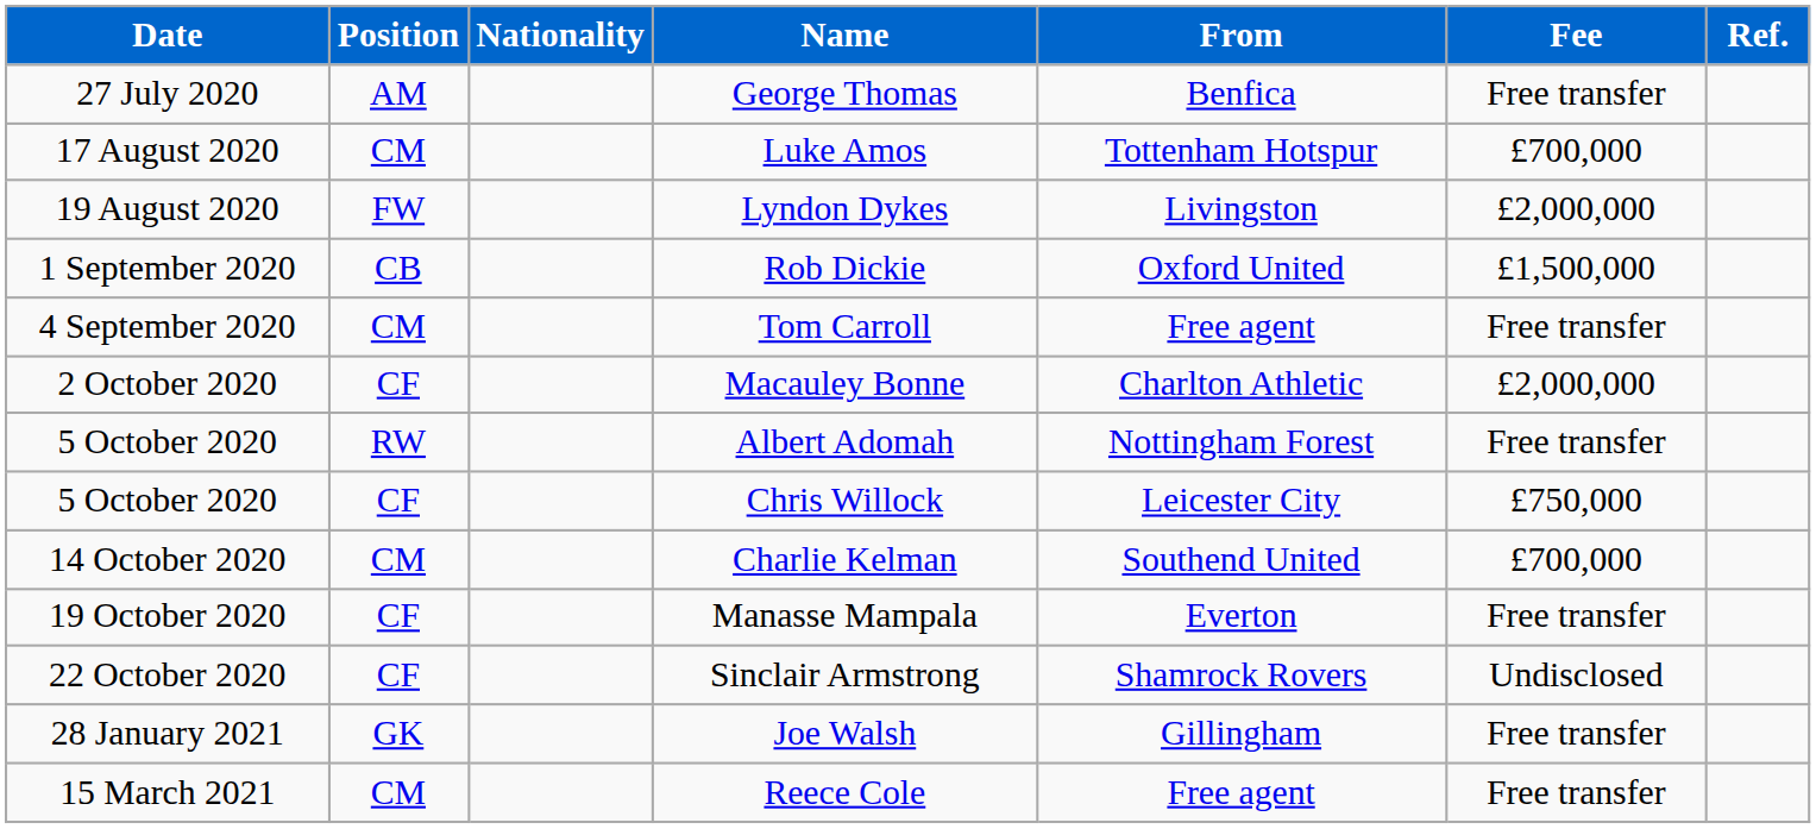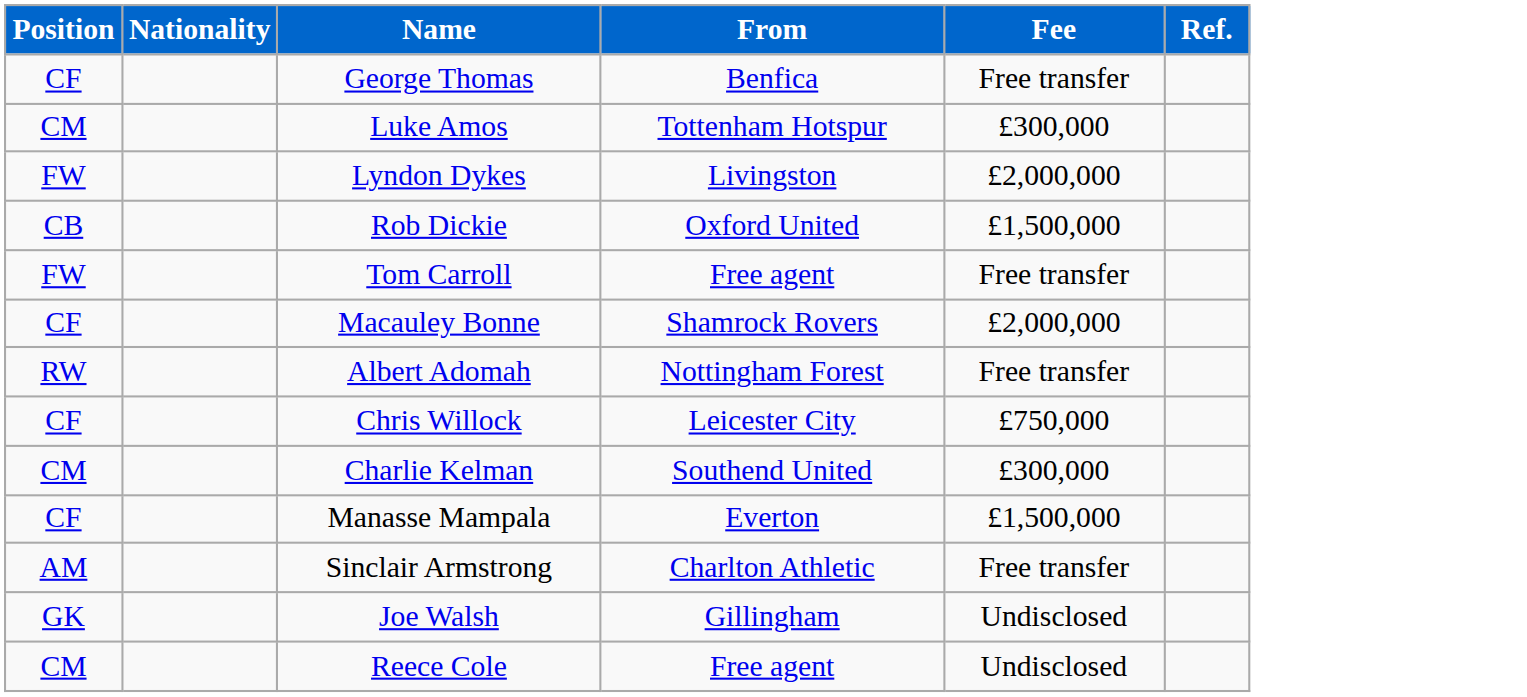- column: Date | 27 July 2020 | 17 August 2020 | 19 August 2020 | 1 September 2020 | 4 September 2020 | 2 October 2020 | 5 October 2020 | 5 October 2020 | 14 October 2020 | 19 October 2020 | 22 October 2020 | 28 January 2021 | 15 March 2021
George Thomas | Position: AM -> CF
Luke Amos | Fee: £700,000 -> £300,000
Tom Carroll | Position: CM -> FW
Macauley Bonne | From: Charlton Athletic -> Shamrock Rovers
Charlie Kelman | Fee: £700,000 -> £300,000
Manasse Mampala | Fee: Free transfer -> £1,500,000
Sinclair Armstrong | Position: CF -> AM
Sinclair Armstrong | From: Shamrock Rovers -> Charlton Athletic
Sinclair Armstrong | Fee: Undisclosed -> Free transfer
Joe Walsh | Fee: Free transfer -> Undisclosed
Reece Cole | Fee: Free transfer -> Undisclosed
